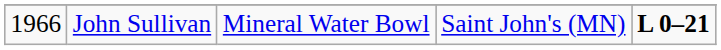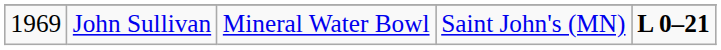John Sullivan | column 1: 1966 -> 1969
